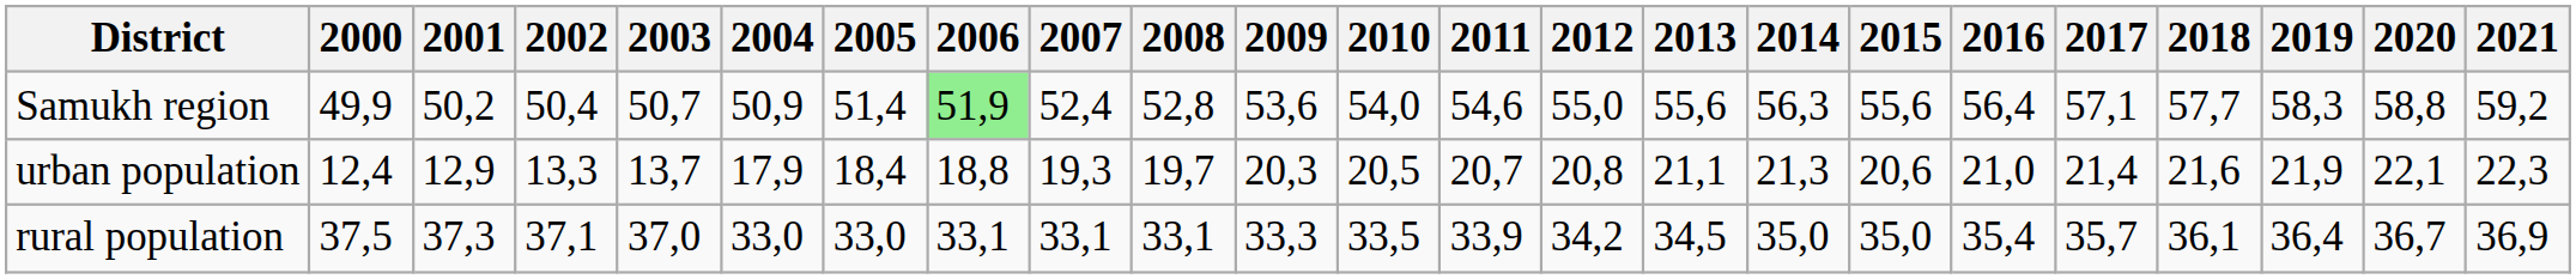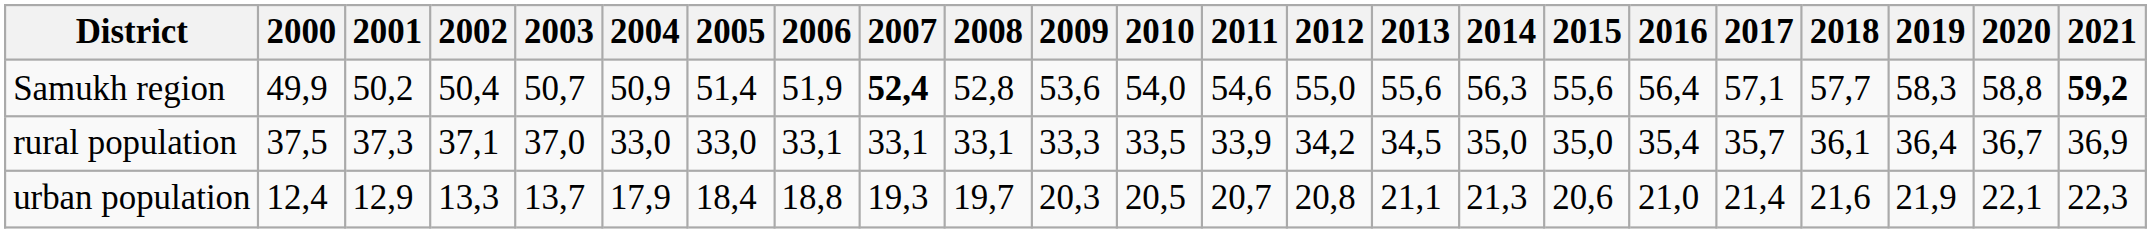Samukh region | 2006: lightgreen background -> no background
Samukh region | 2007: normal -> bold
Samukh region | 2021: normal -> bold
rows swapped: urban population <-> rural population
